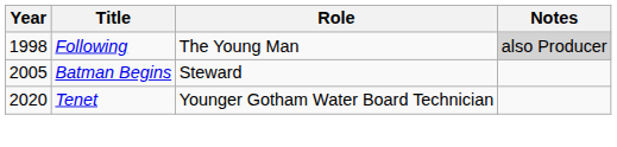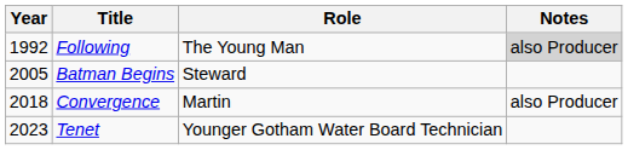Following | Year: 1998 -> 1992
+ row: 2018 | Convergence | Martin | also Producer
Tenet | Year: 2020 -> 2023
